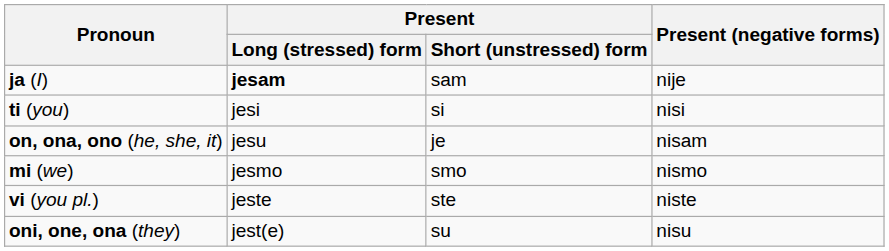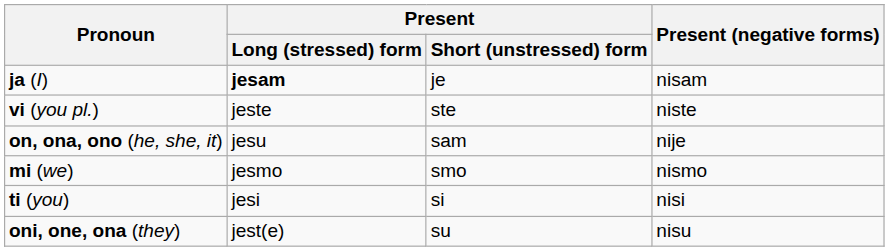jа (I) | Present / Short (unstressed) form: sam -> je
jа (I) | Present (negative forms): nije -> nisam
rows swapped: ti (you) <-> vi (you pl.)
on, ona, ono (he, she, it) | Present / Short (unstressed) form: je -> sam
on, ona, ono (he, she, it) | Present (negative forms): nisam -> nije
